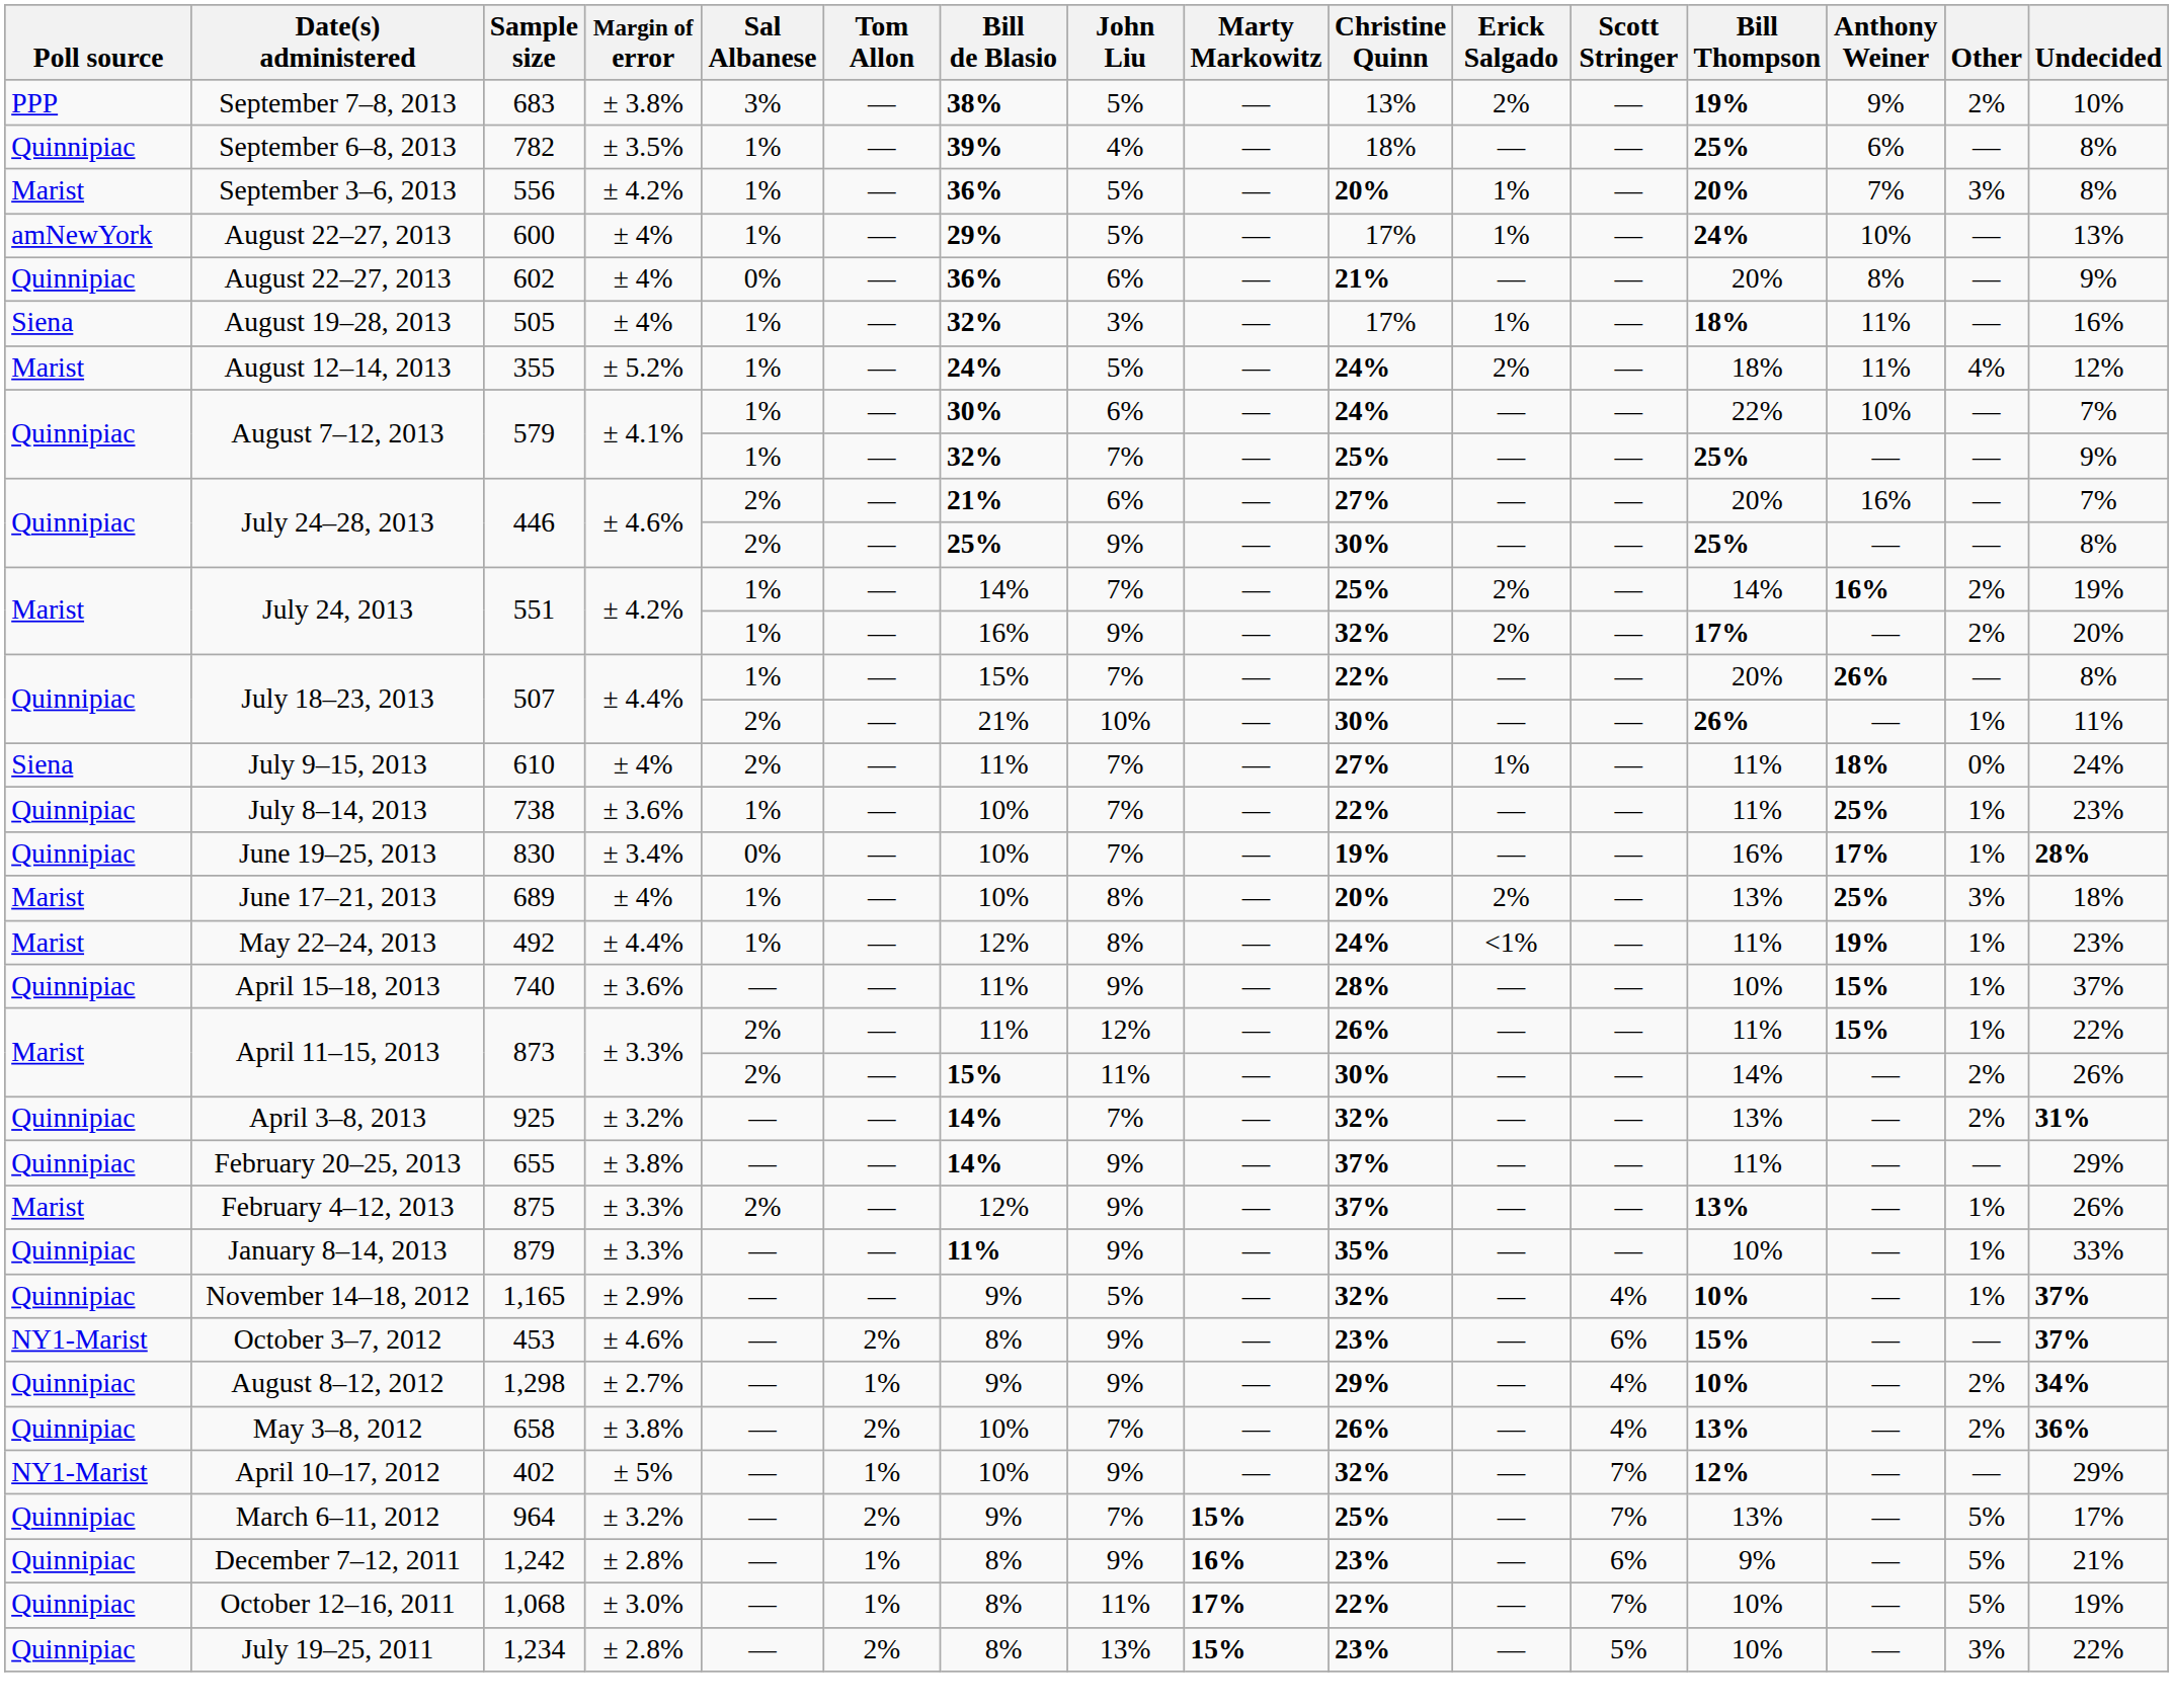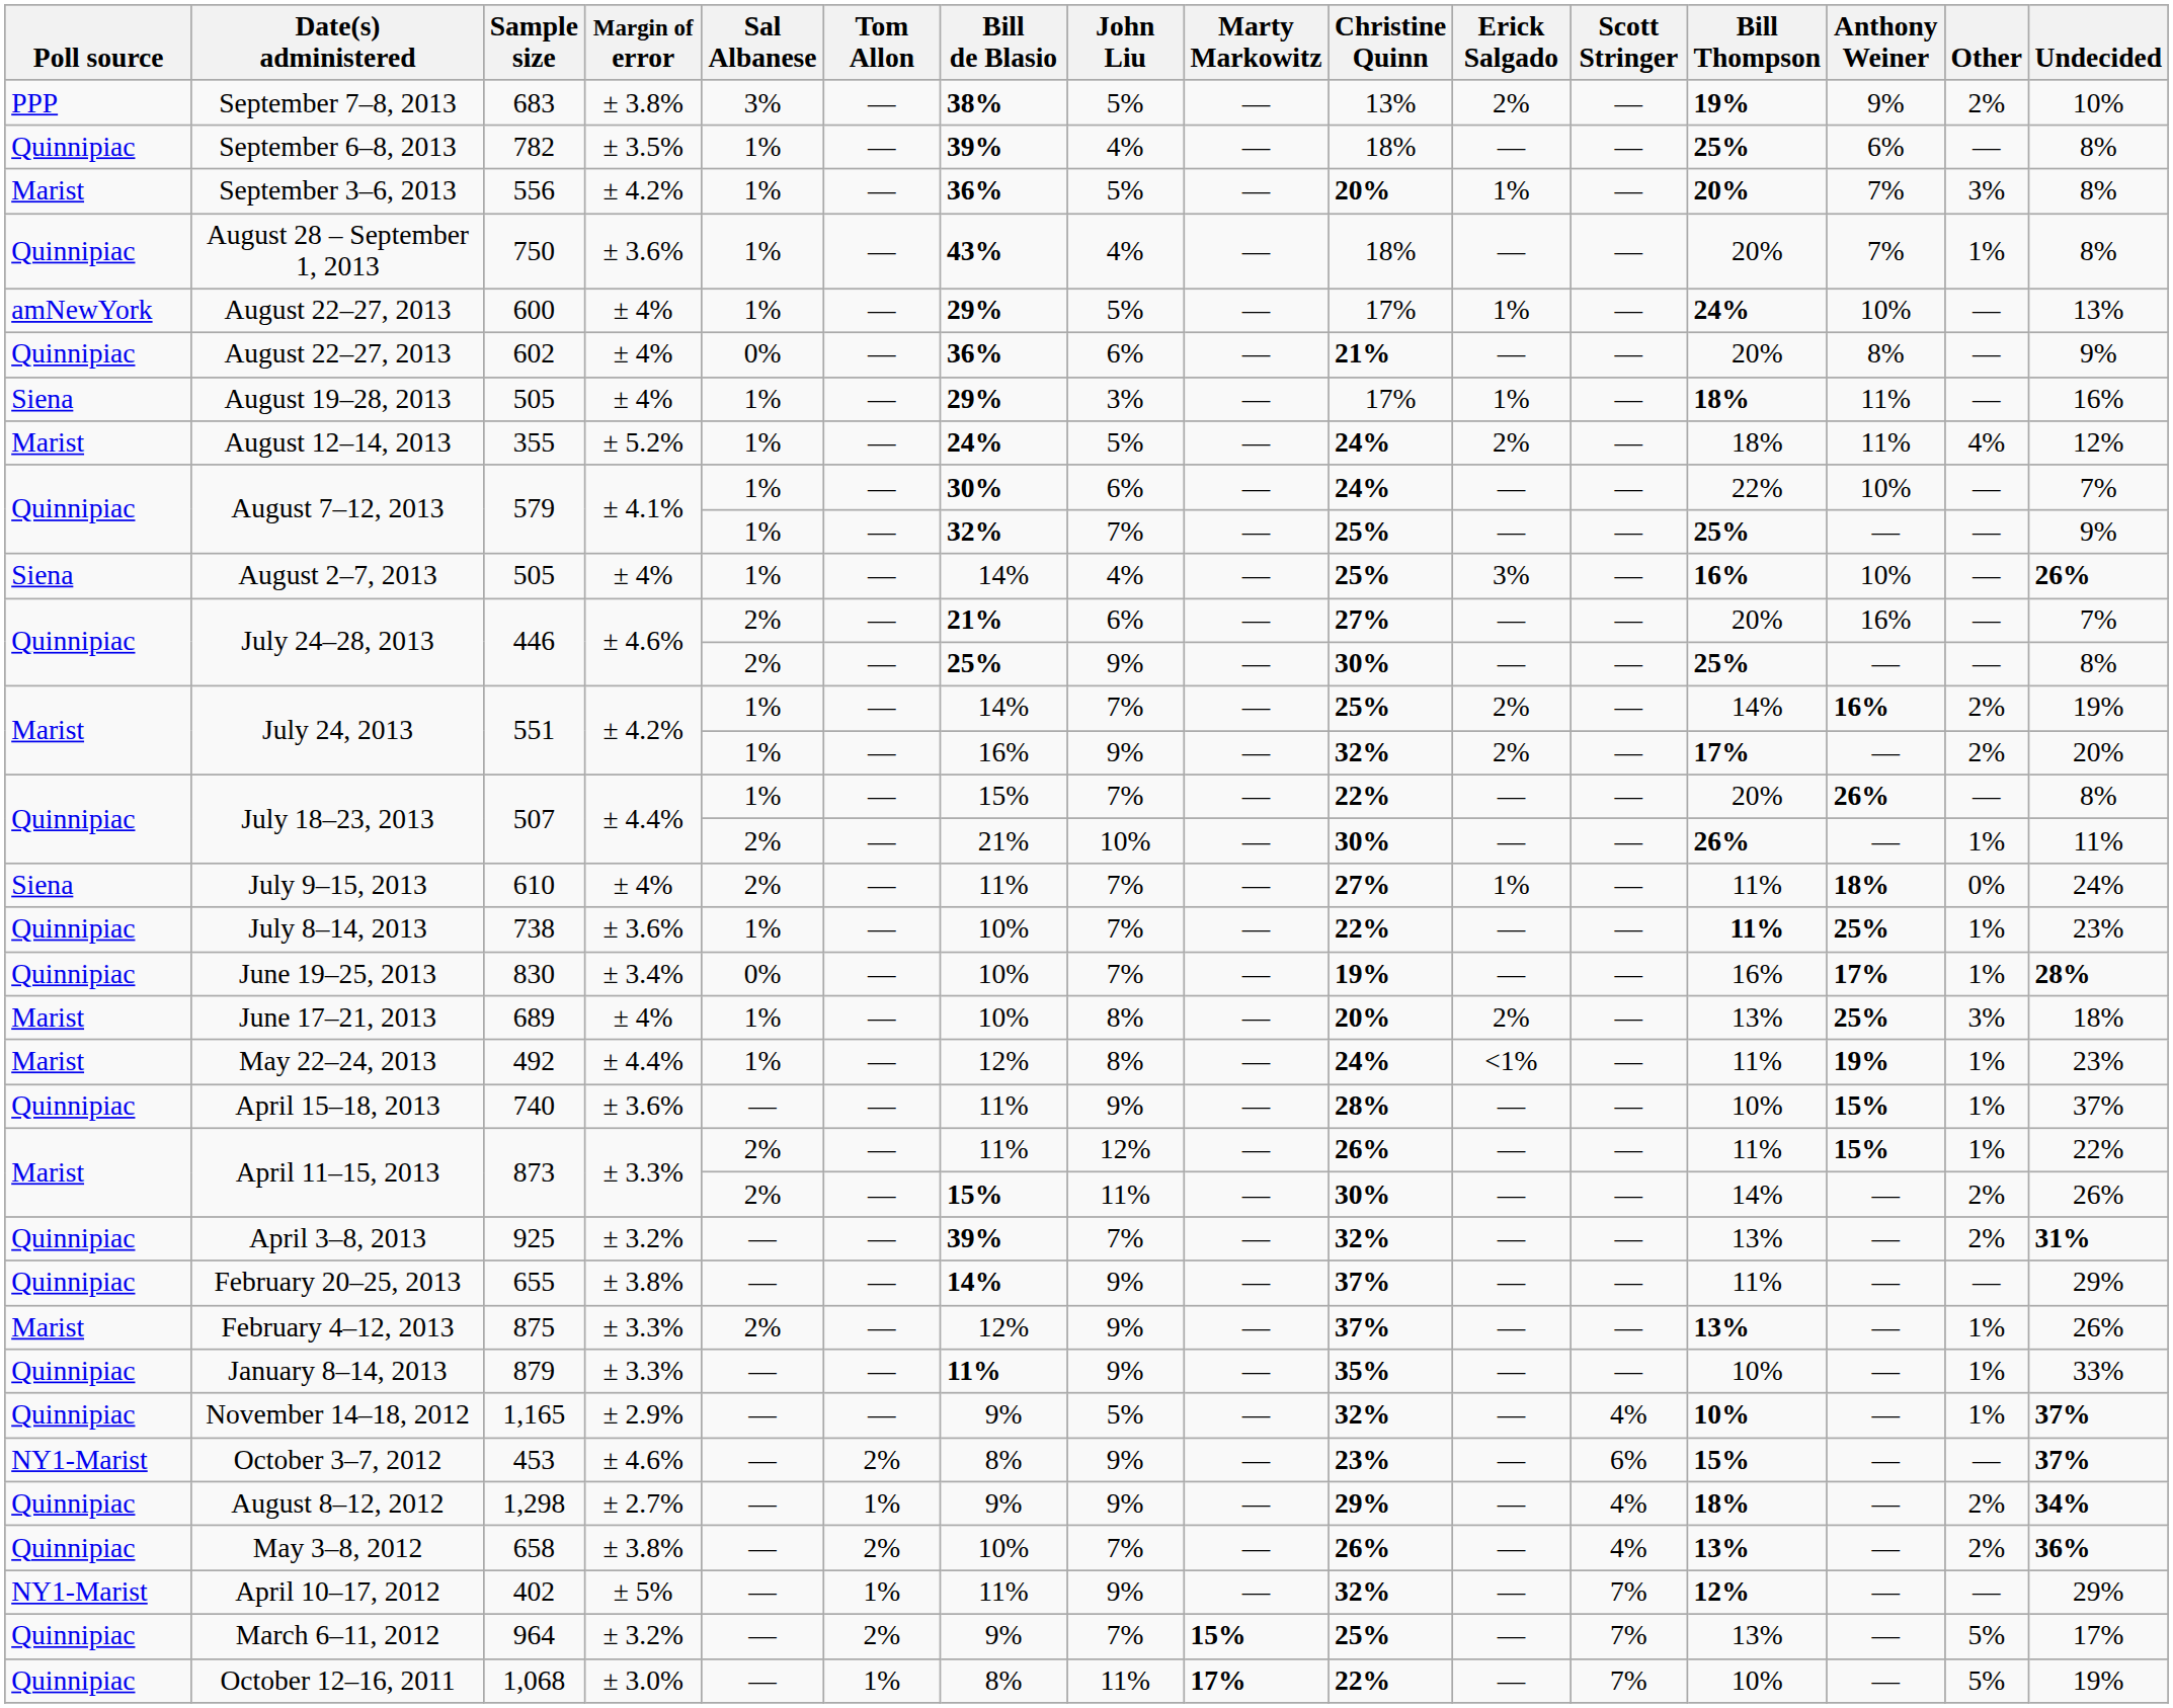+ row: Quinnipiac | August 28 – September 1, 2013 | 750 | ± 3.6% | 1% | — | 43% | 4% | — | 18% | — | — | 20% | 7% | 1% | 8%
August 19–28, 2013 | Bill de Blasio: 32% -> 29%
+ row: Siena | August 2–7, 2013 | 505 | ± 4% | 1% | — | 14% | 4% | — | 25% | 3% | — | 16% | 10% | — | 26%
July 8–14, 2013 | Bill Thompson: normal -> bold
April 3–8, 2013 | Bill de Blasio: 14% -> 39%
August 8–12, 2012 | Bill Thompson: 10% -> 18%
April 10–17, 2012 | Bill de Blasio: 10% -> 11%
- row: Quinnipiac | December 7–12, 2011 | 1,242 | ± 2.8% | — | 1% | 8% | 9% | 16% | 23% | — | 6% | 9% | — | 5% | 21%
- row: Quinnipiac | July 19–25, 2011 | 1,234 | ± 2.8% | — | 2% | 8% | 13% | 15% | 23% | — | 5% | 10% | — | 3% | 22%
